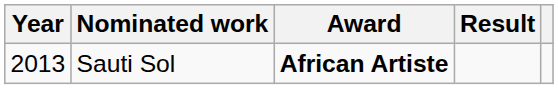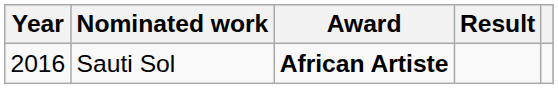Sauti Sol | Year: 2013 -> 2016
